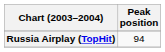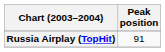Russia Airplay (TopHit) | Peak position: 94 -> 91
